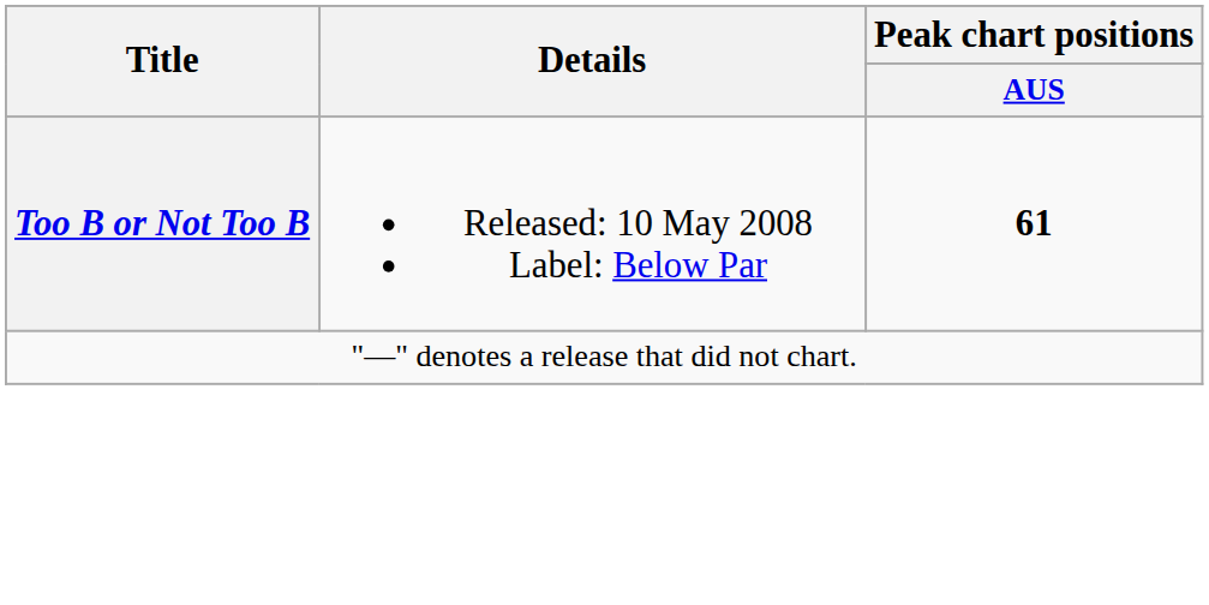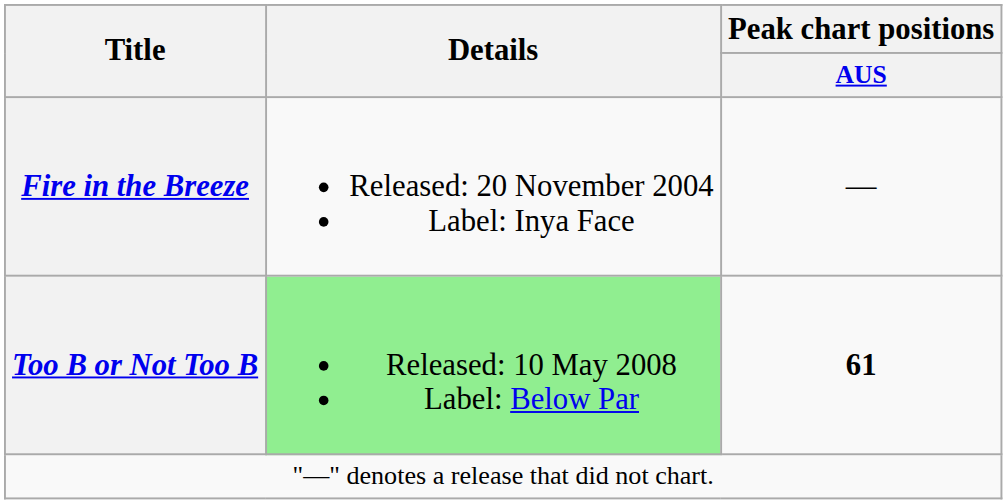+ row: Fire in the Breeze | Released: 20 November 2004 Label: Inya Face | —
Too B or Not Too B | Details: no background -> lightgreen background
